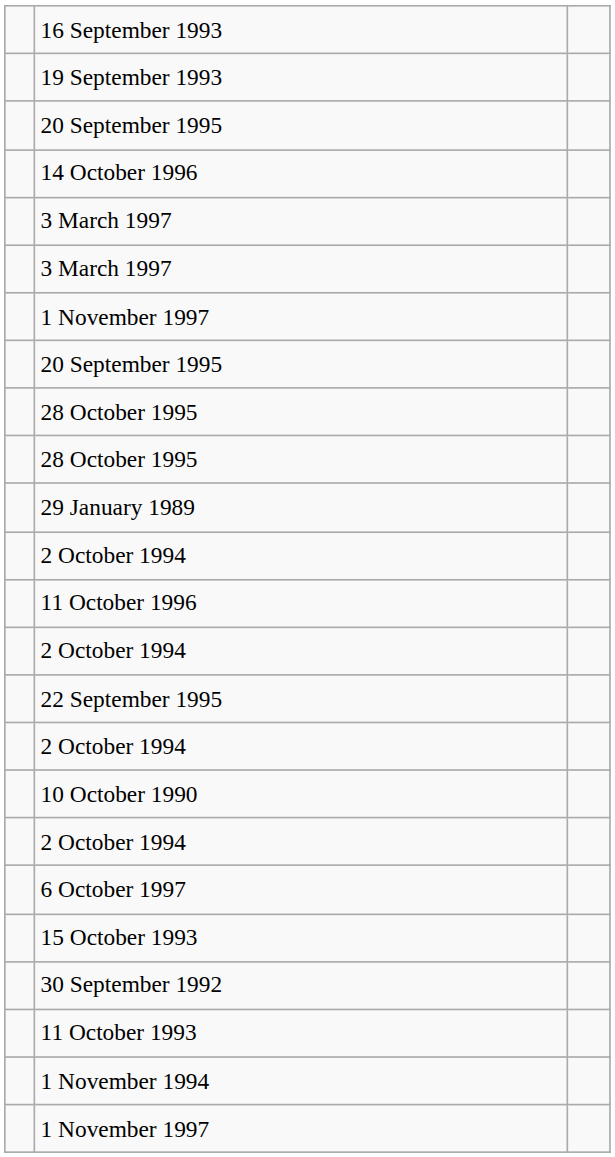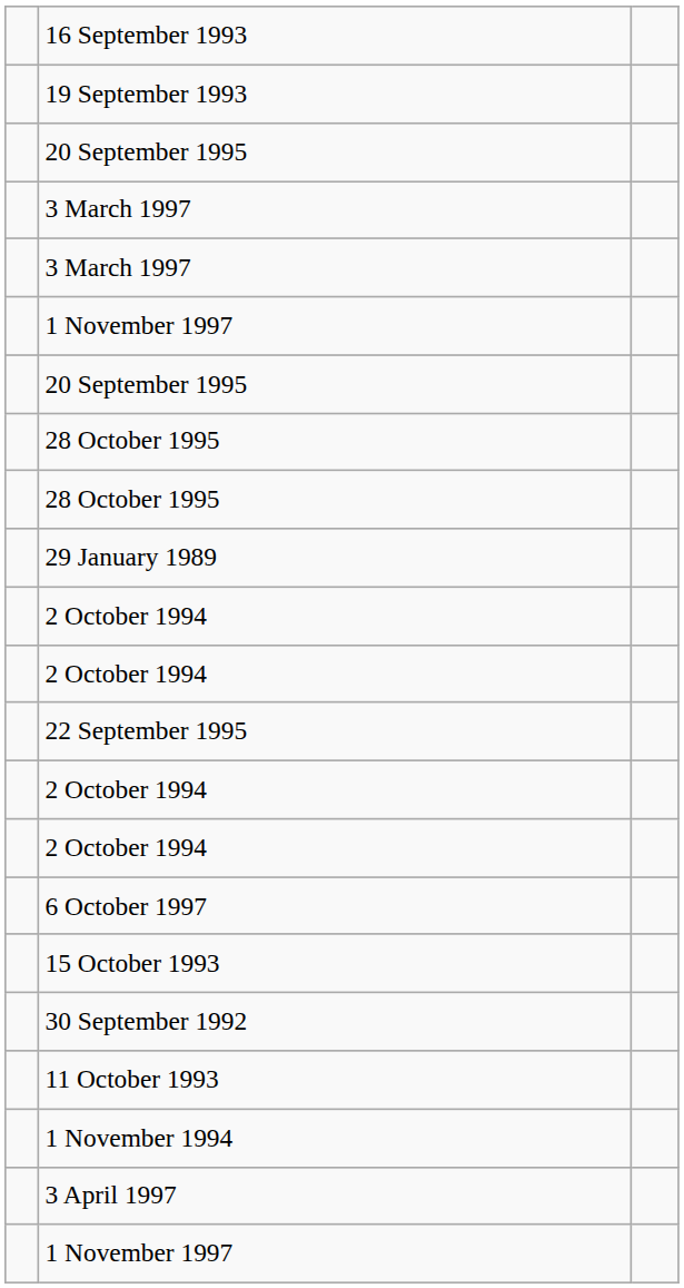- row: 14 October 1996
- row: 11 October 1996
- row: 10 October 1990
+ row: 3 April 1997
